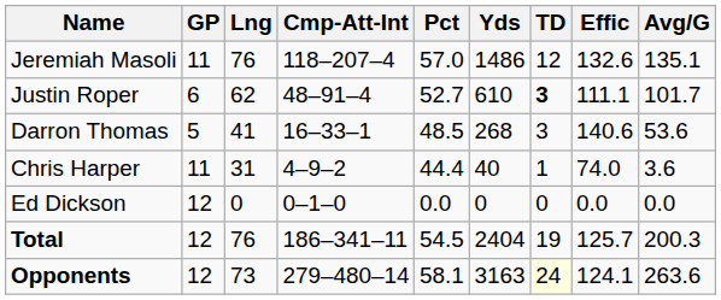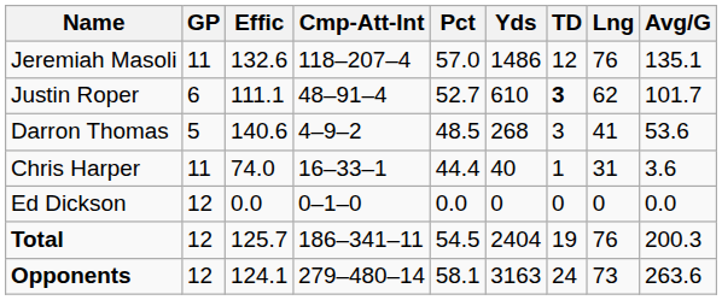columns swapped: Effic <-> Lng
Darron Thomas | Cmp-Att-Int: 16–33–1 -> 4–9–2
Chris Harper | Cmp-Att-Int: 4–9–2 -> 16–33–1
Opponents | TD: lightyellow background -> no background
